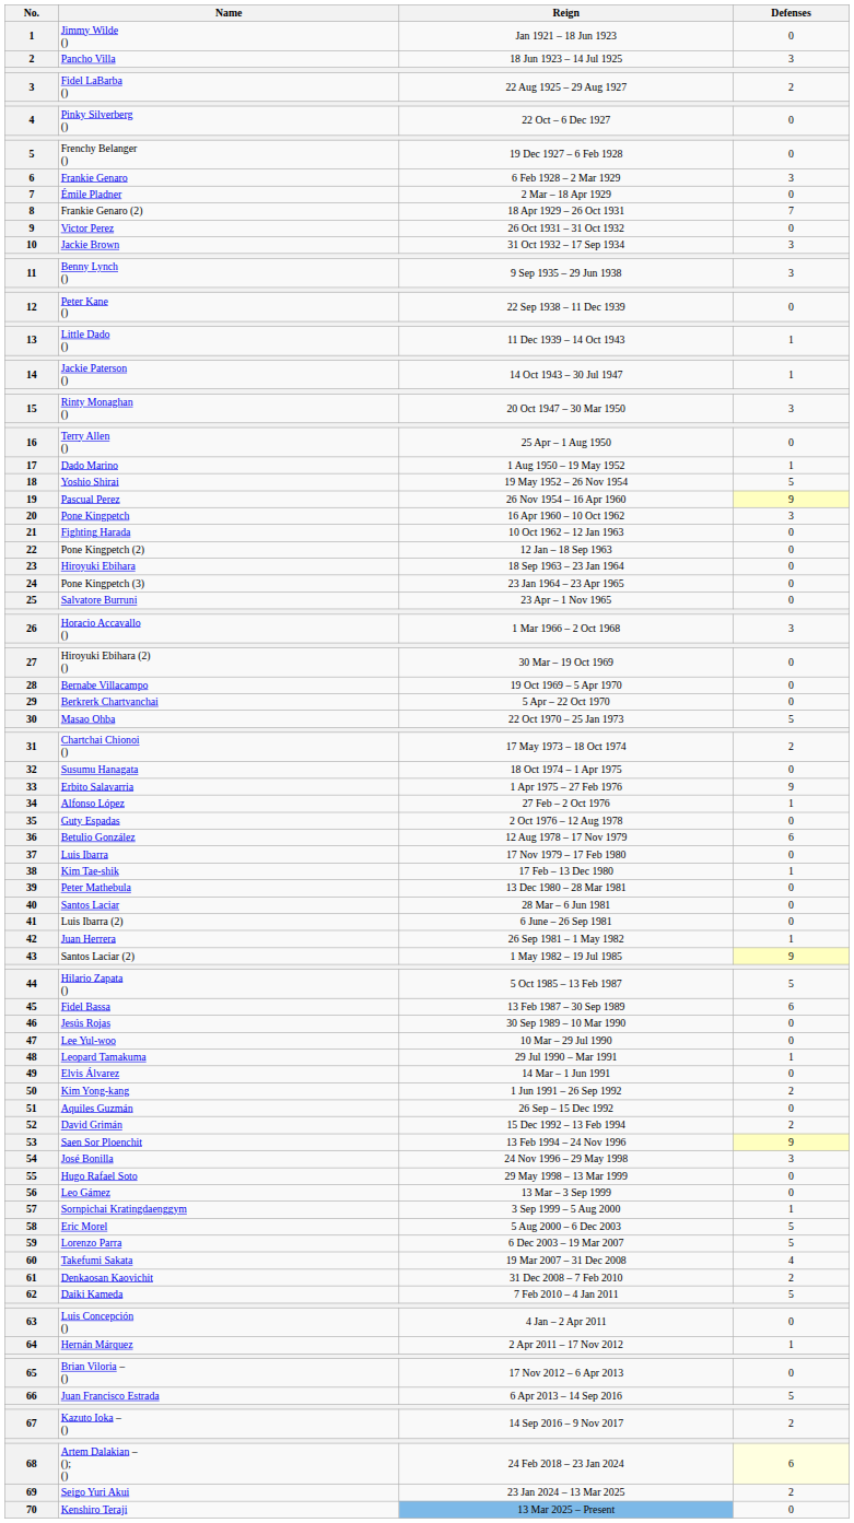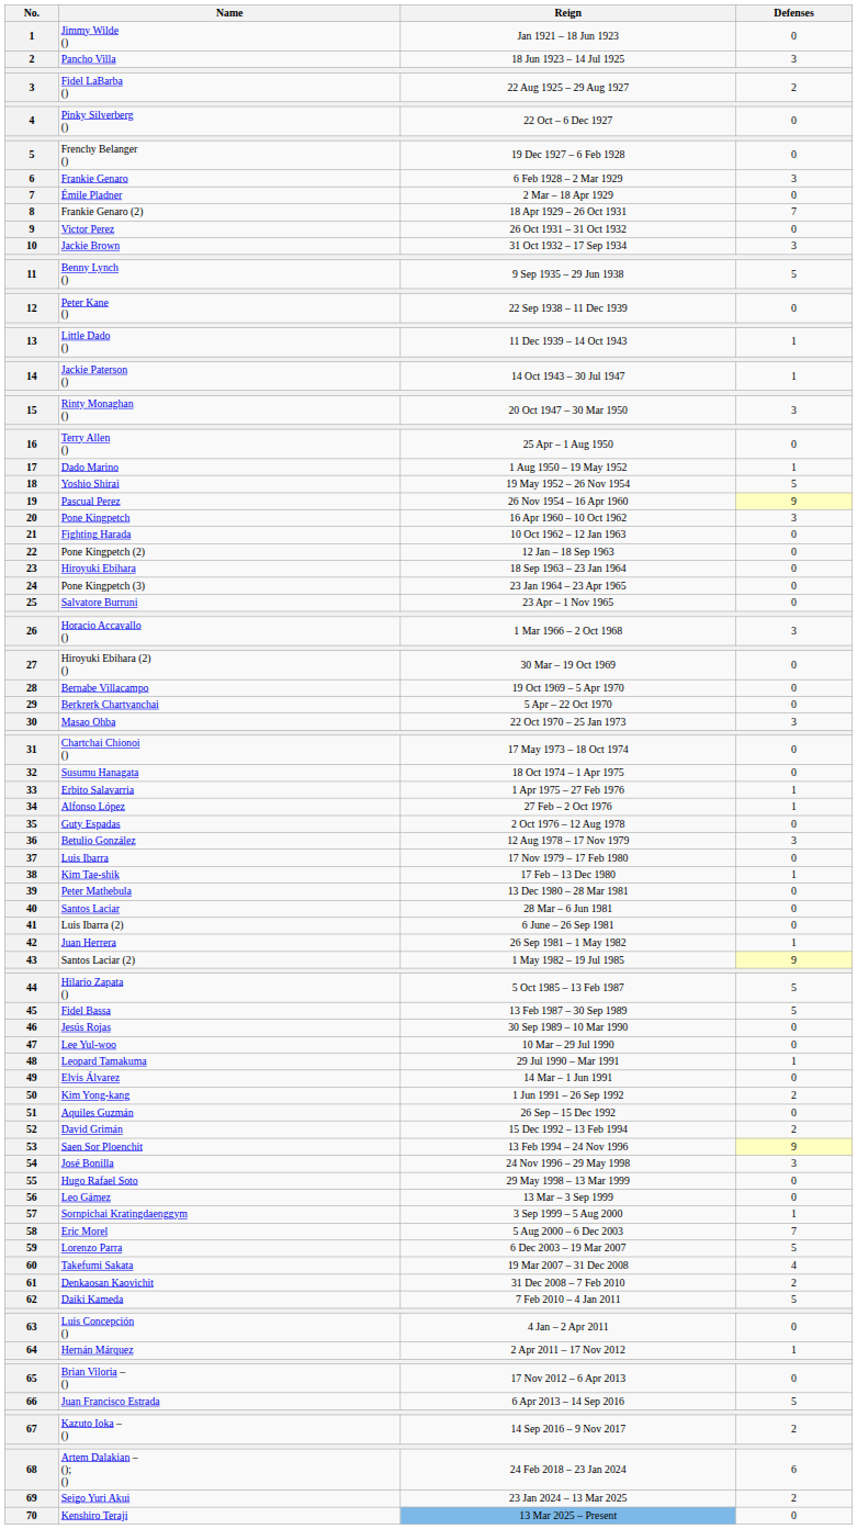Benny Lynch () | Defenses: 3 -> 5
Masao Ohba | Defenses: 5 -> 3
Chartchai Chionoi () | Defenses: 2 -> 0
Erbito Salavarria | Defenses: 9 -> 1
Betulio González | Defenses: 6 -> 3
Fidel Bassa | Defenses: 6 -> 5
Eric Morel | Defenses: 5 -> 7
Artem Dalakian – (); () | Defenses: lightyellow background -> no background
